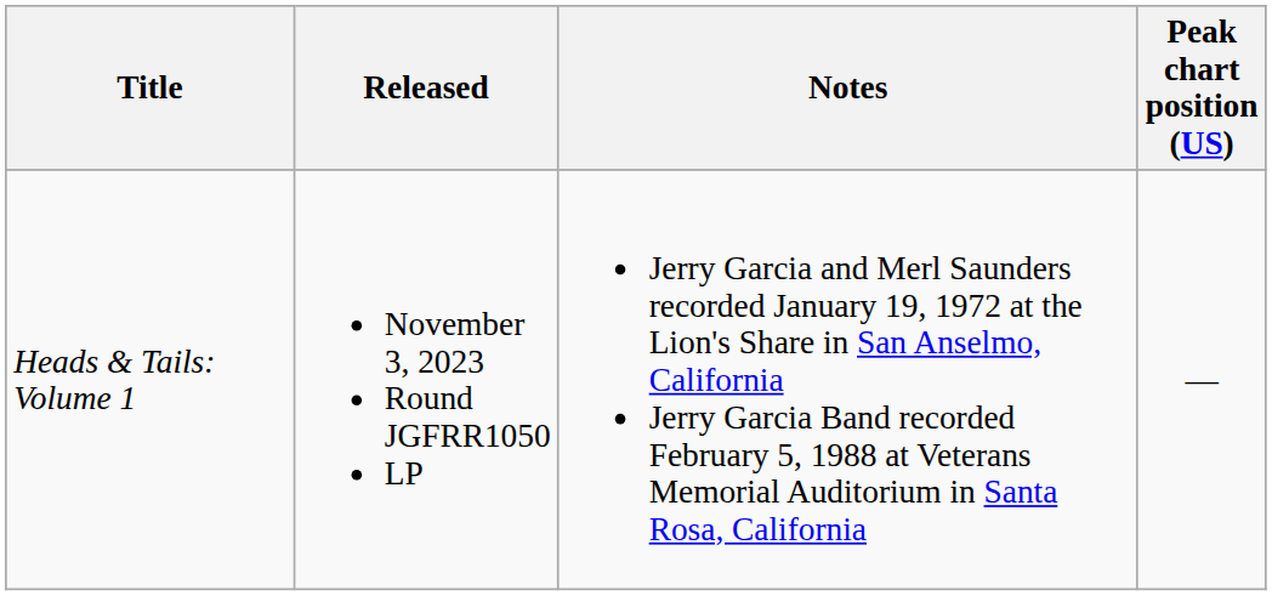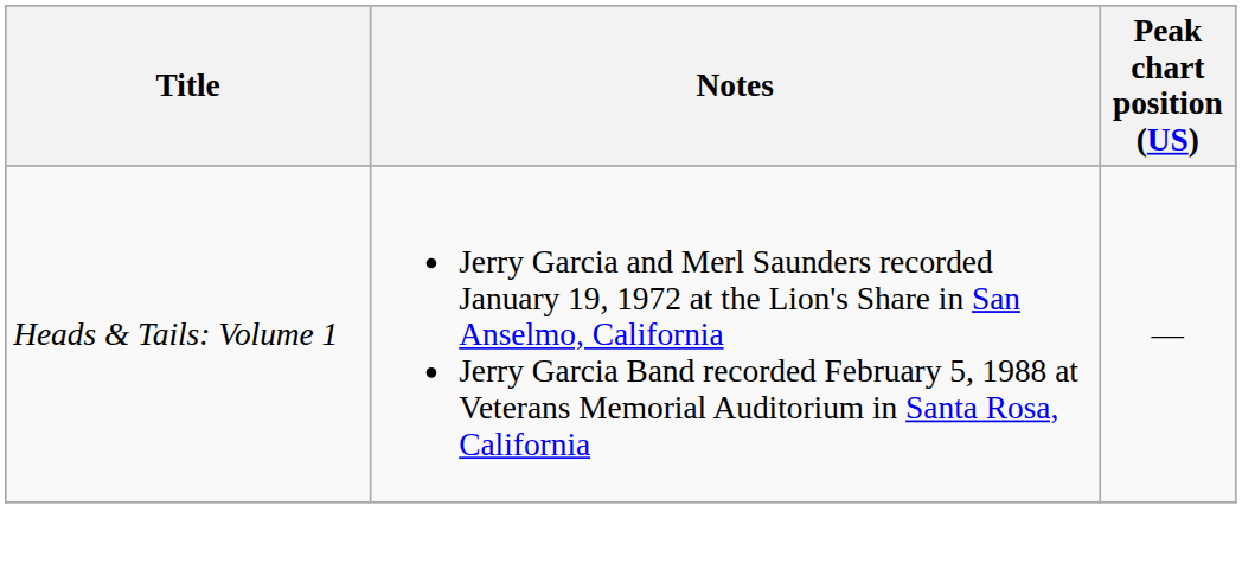- column: Released | November 3, 2023 Round JGFRR1050 LP
